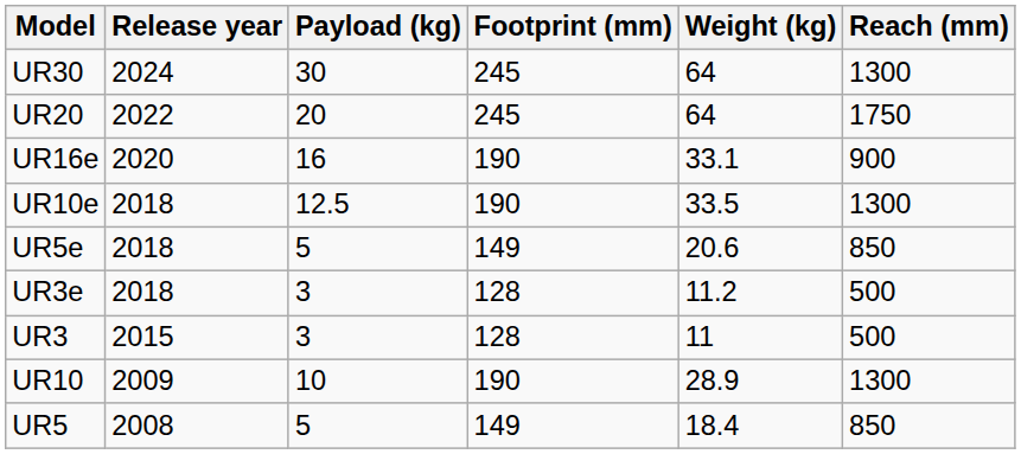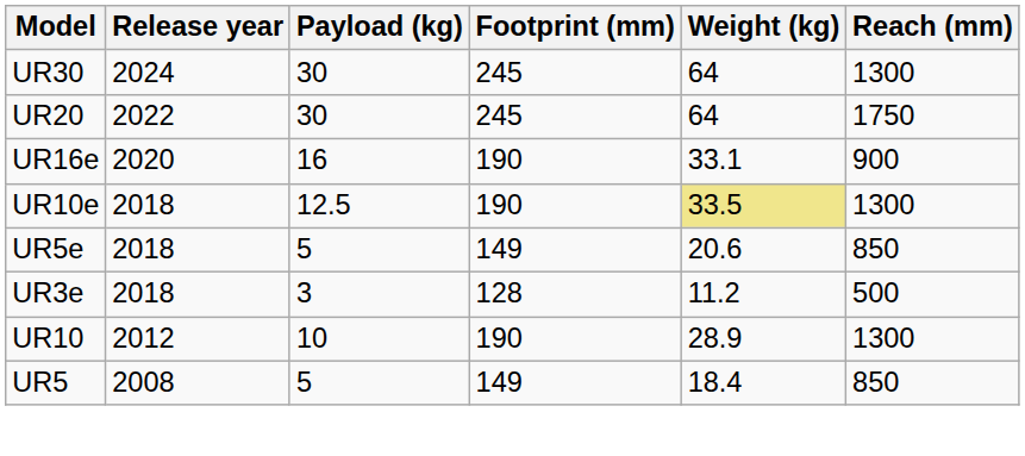UR20 | Payload (kg): 20 -> 30
UR10e | Weight (kg): no background -> khaki background
- row: UR3 | 2015 | 3 | 128 | 11 | 500
UR10 | Release year: 2009 -> 2012
